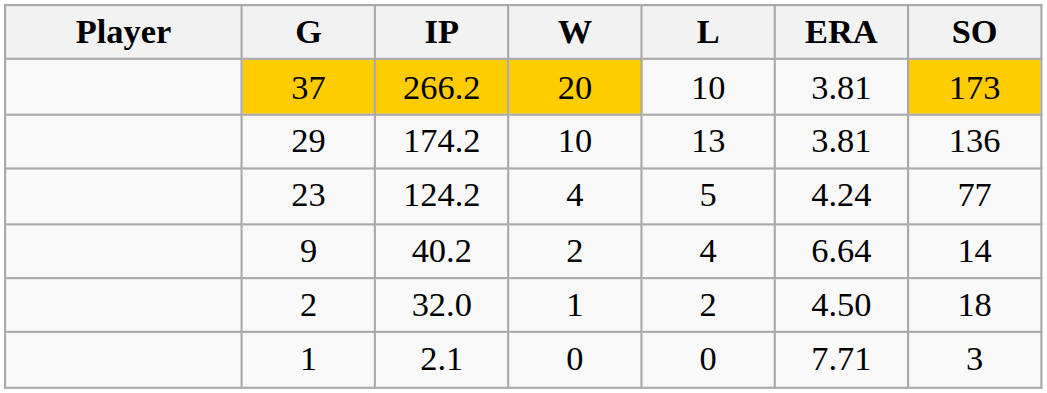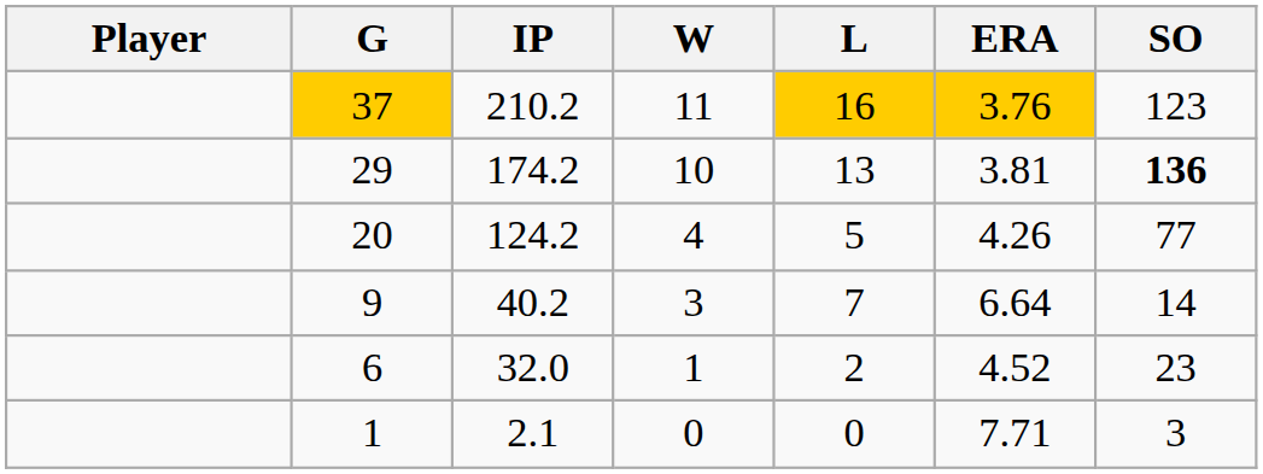- row: 37 | 266.2 | 20 | 10 | 3.81 | 173
+ row: 37 | 210.2 | 11 | 16 | 3.76 | 123
174.2 | SO: normal -> bold
124.2 | G: 23 -> 20
124.2 | ERA: 4.24 -> 4.26
40.2 | W: 2 -> 3
40.2 | L: 4 -> 7
32.0 | G: 2 -> 6
32.0 | ERA: 4.50 -> 4.52
32.0 | SO: 18 -> 23
